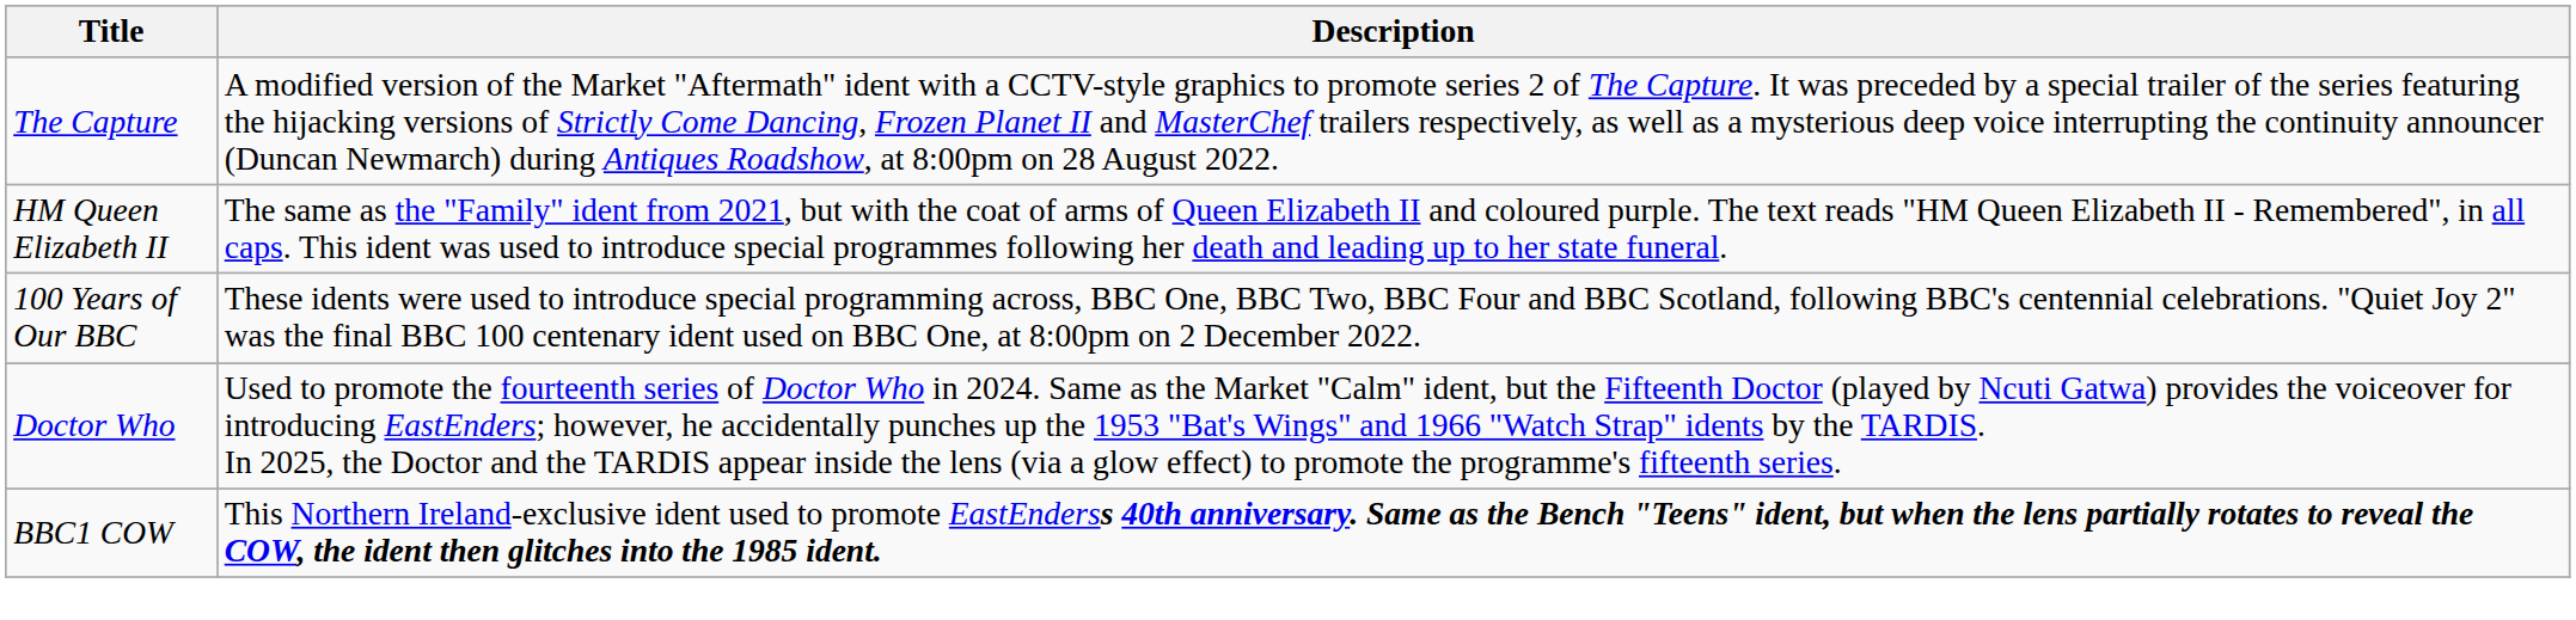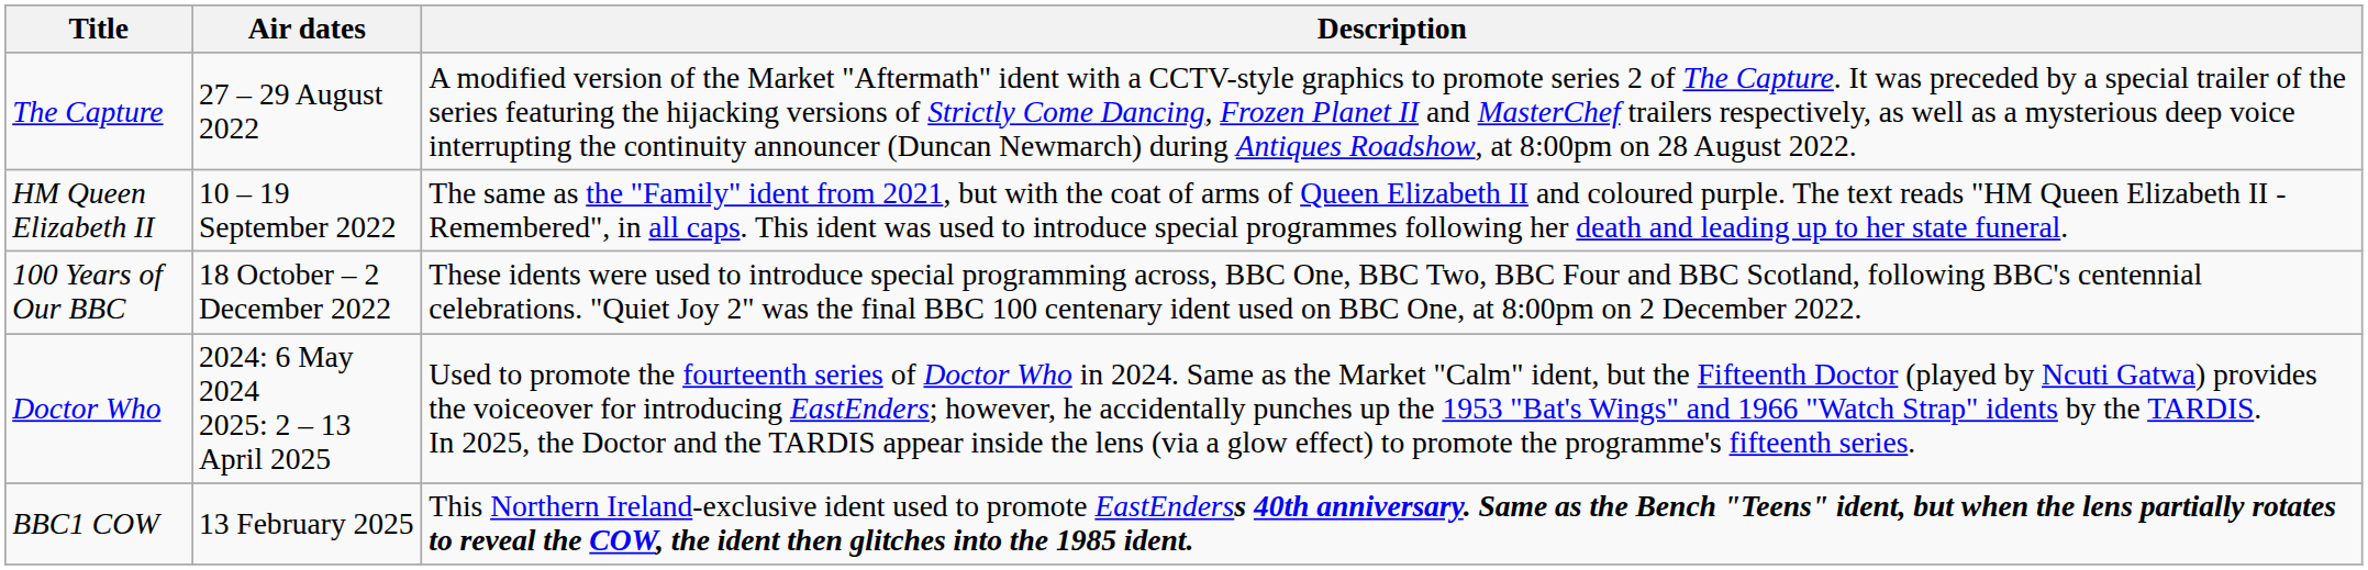+ column: Air dates | 27 – 29 August 2022 | 10 – 19 September 2022 | 18 October – 2 December 2022 | 2024: 6 May 2024 2025: 2 – 13 April 2025 | 13 February 2025
